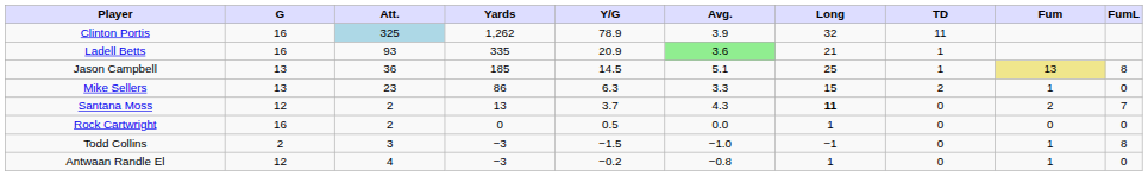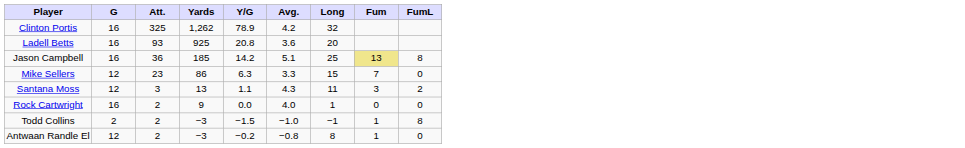- column: TD | 11 | 1 | 1 | 2 | 0 | 0 | 0 | 0
Clinton Portis | Att.: lightblue background -> no background
Clinton Portis | Avg.: 3.9 -> 4.2
Ladell Betts | Yards: 335 -> 925
Ladell Betts | Y/G: 20.9 -> 20.8
Ladell Betts | Avg.: lightgreen background -> no background
Ladell Betts | Long: 21 -> 20
Jason Campbell | G: 13 -> 16
Jason Campbell | Y/G: 14.5 -> 14.2
Mike Sellers | G: 13 -> 12
Mike Sellers | Fum: 1 -> 7
Santana Moss | Att.: 2 -> 3
Santana Moss | Y/G: 3.7 -> 1.1
Santana Moss | Long: bold -> normal
Santana Moss | Fum: 2 -> 3
Santana Moss | FumL: 7 -> 2
Rock Cartwright | Yards: 0 -> 9
Rock Cartwright | Y/G: 0.5 -> 0.0
Rock Cartwright | Avg.: 0.0 -> 4.0
Todd Collins | Att.: 3 -> 2
Antwaan Randle El | Att.: 4 -> 2
Antwaan Randle El | Long: 1 -> 8
